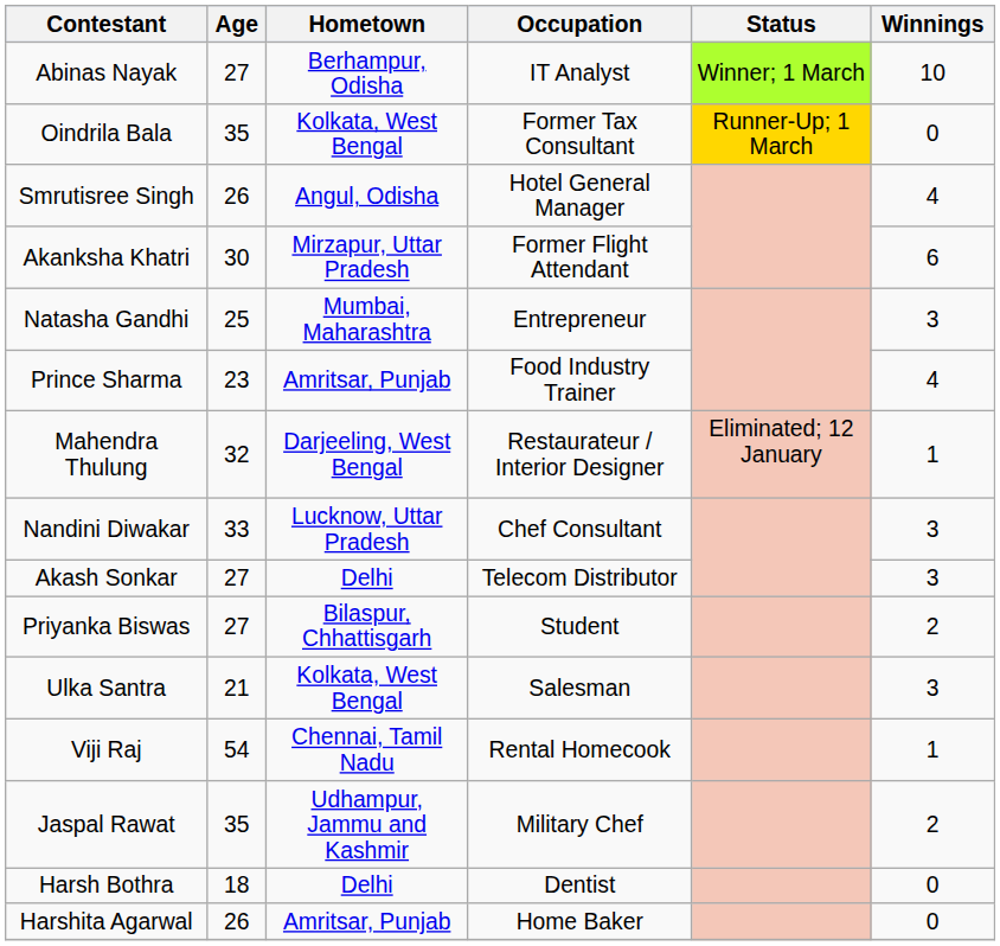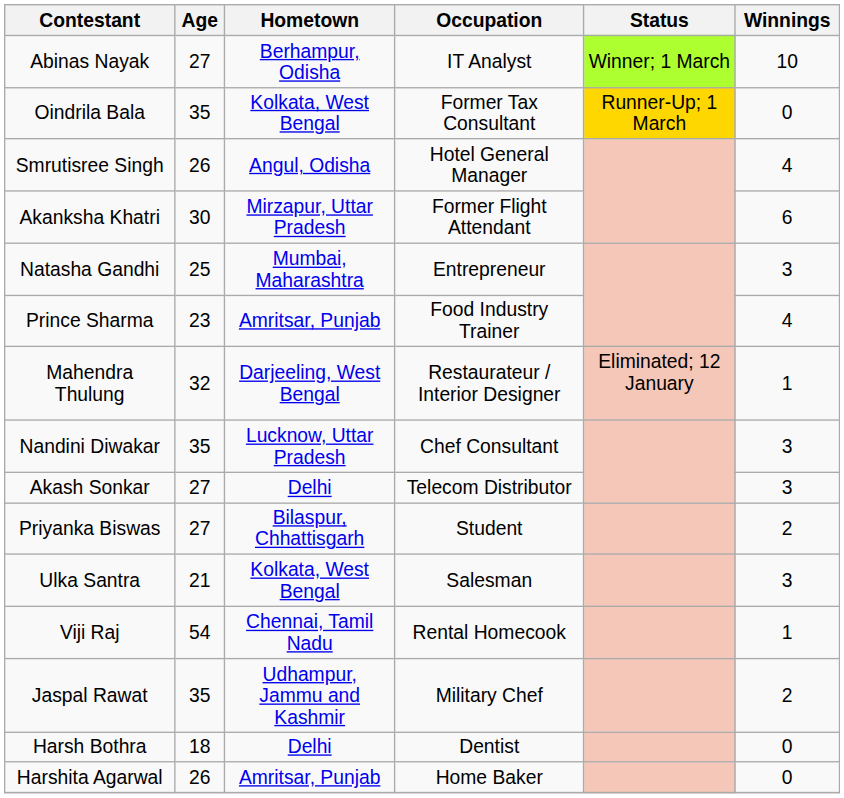Nandini Diwakar | Age: 33 -> 35
